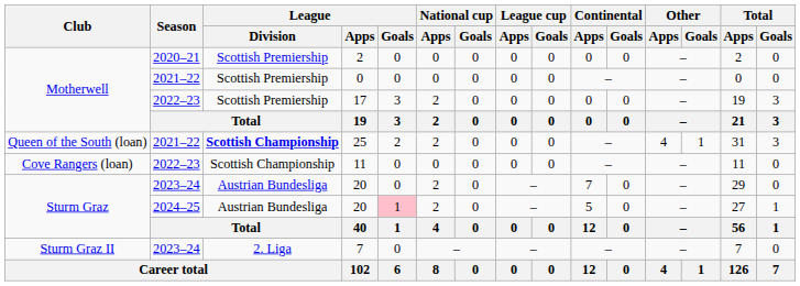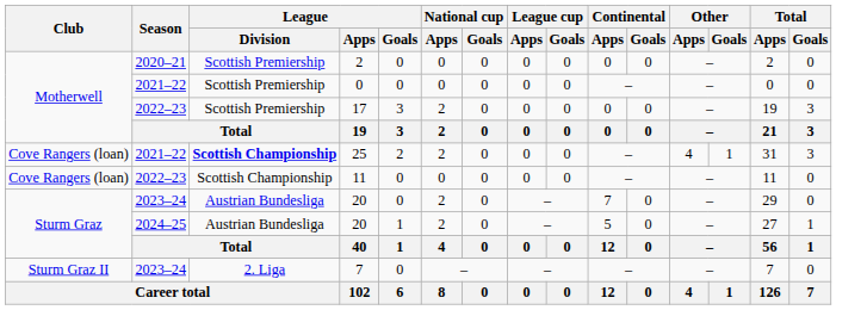25 | Club: Queen of the South (loan) -> Cove Rangers (loan)
2024–25 / 20 | League / Goals: pink background -> no background
